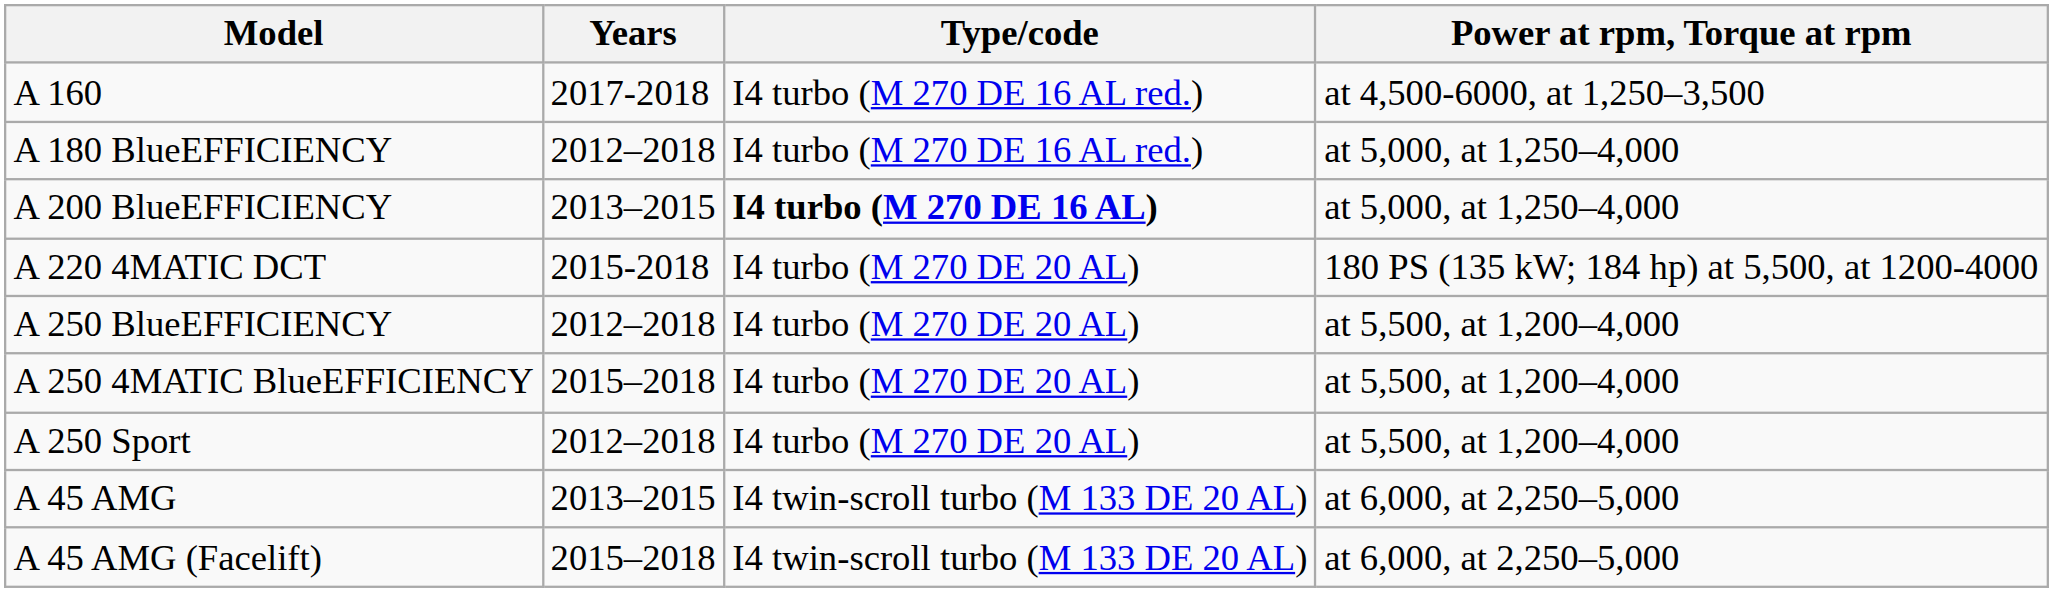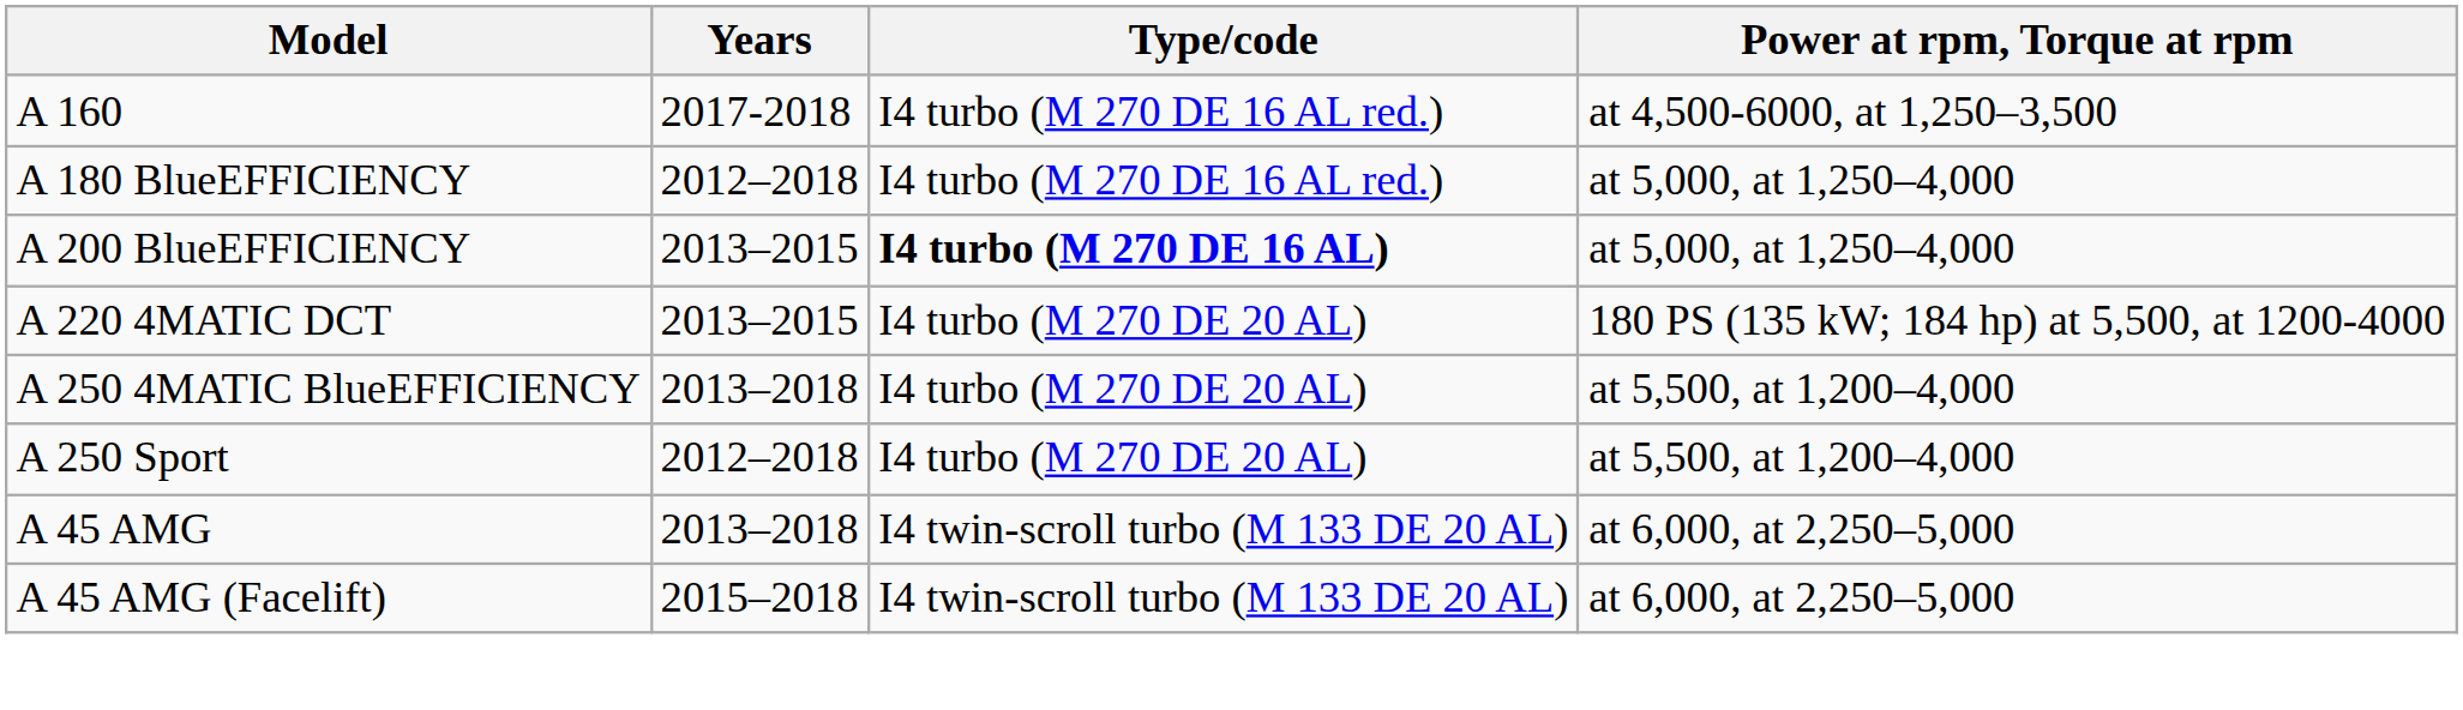A 220 4MATIC DCT | Years: 2015-2018 -> 2013–2015
- row: A 250 BlueEFFICIENCY | 2012–2018 | I4 turbo (M 270 DE 20 AL) | at 5,500, at 1,200–4,000
A 250 4MATIC BlueEFFICIENCY | Years: 2015–2018 -> 2013–2018
A 45 AMG | Years: 2013–2015 -> 2013–2018
